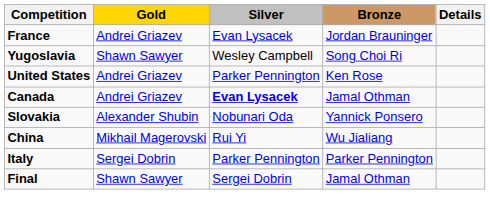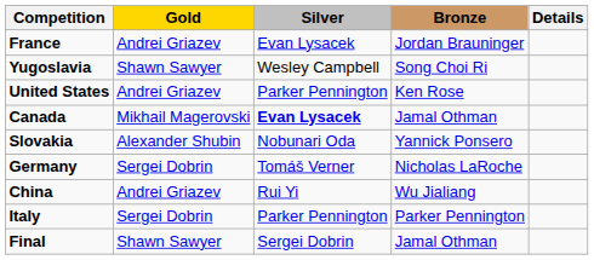Canada | Gold: Andrei Griazev -> Mikhail Magerovski
+ row: Germany | Sergei Dobrin | Tomáš Verner | Nicholas LaRoche
China | Gold: Mikhail Magerovski -> Andrei Griazev
